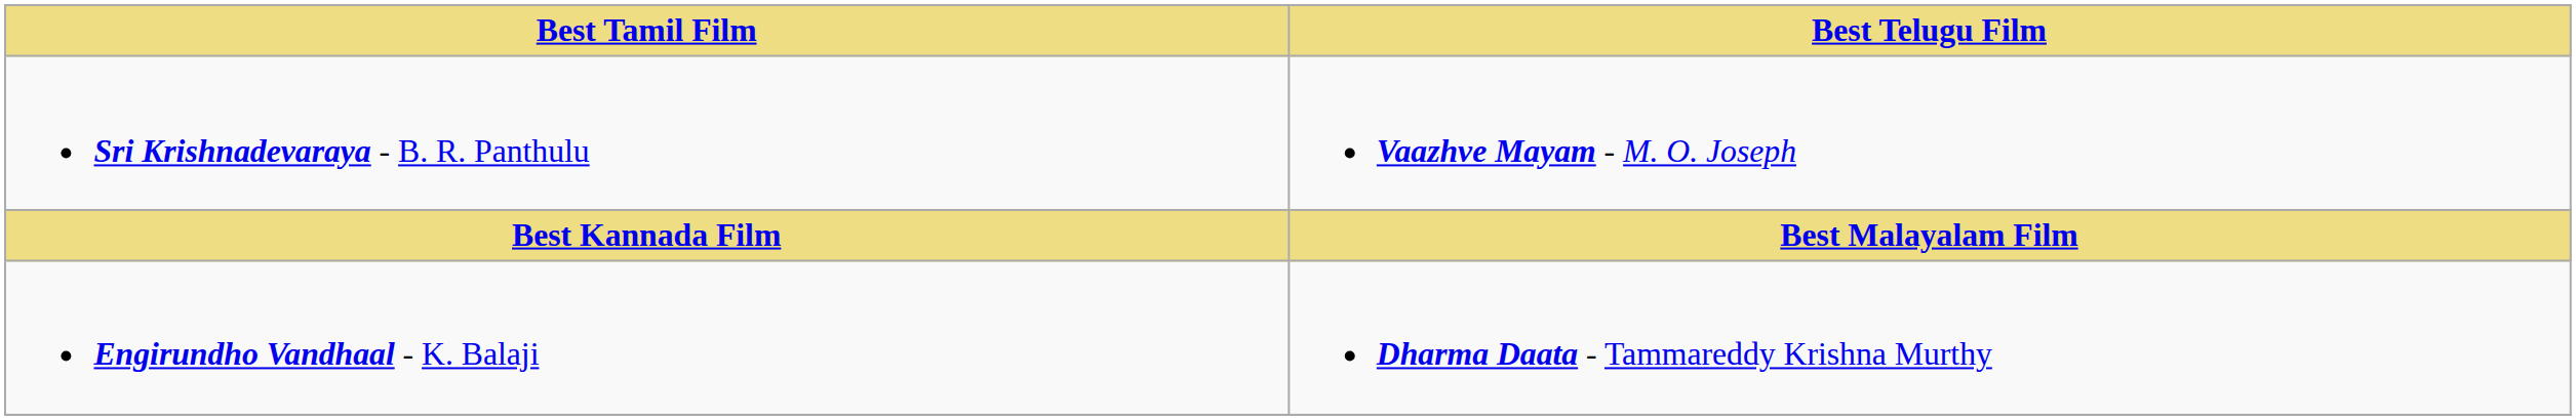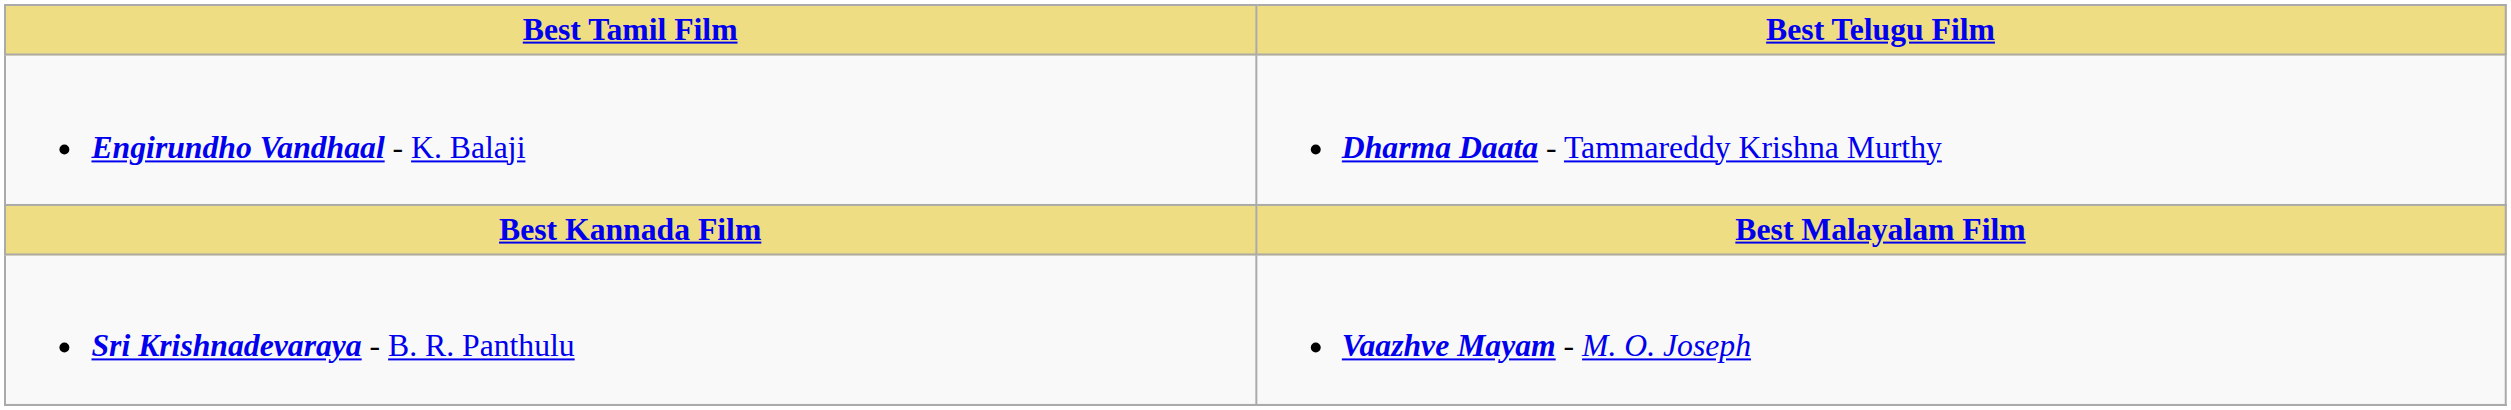rows swapped: Engirundho Vandhaal - K. Balaji <-> Sri Krishnadevaraya - B. R. Panthulu
